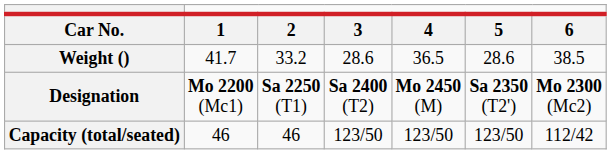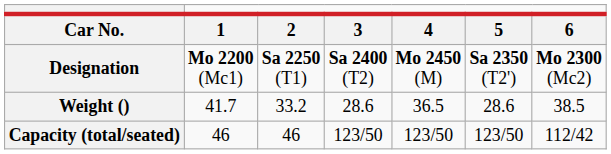rows swapped: Designation <-> Weight ()
